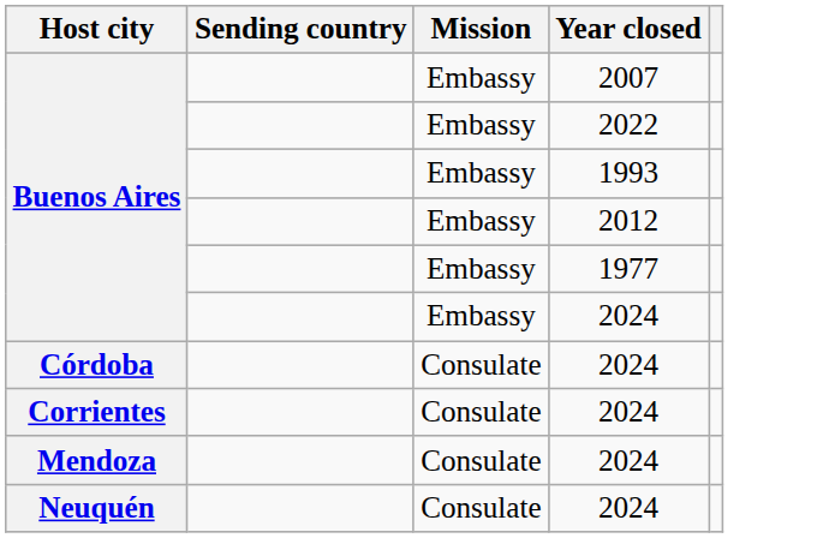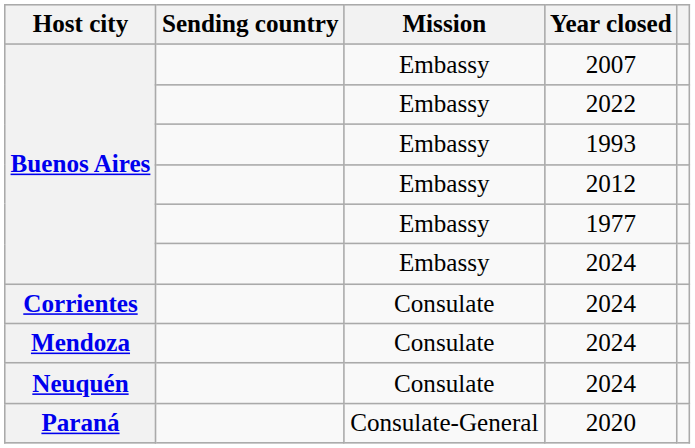- row: Córdoba | Consulate | 2024
+ row: Paraná | Consulate-General | 2020
